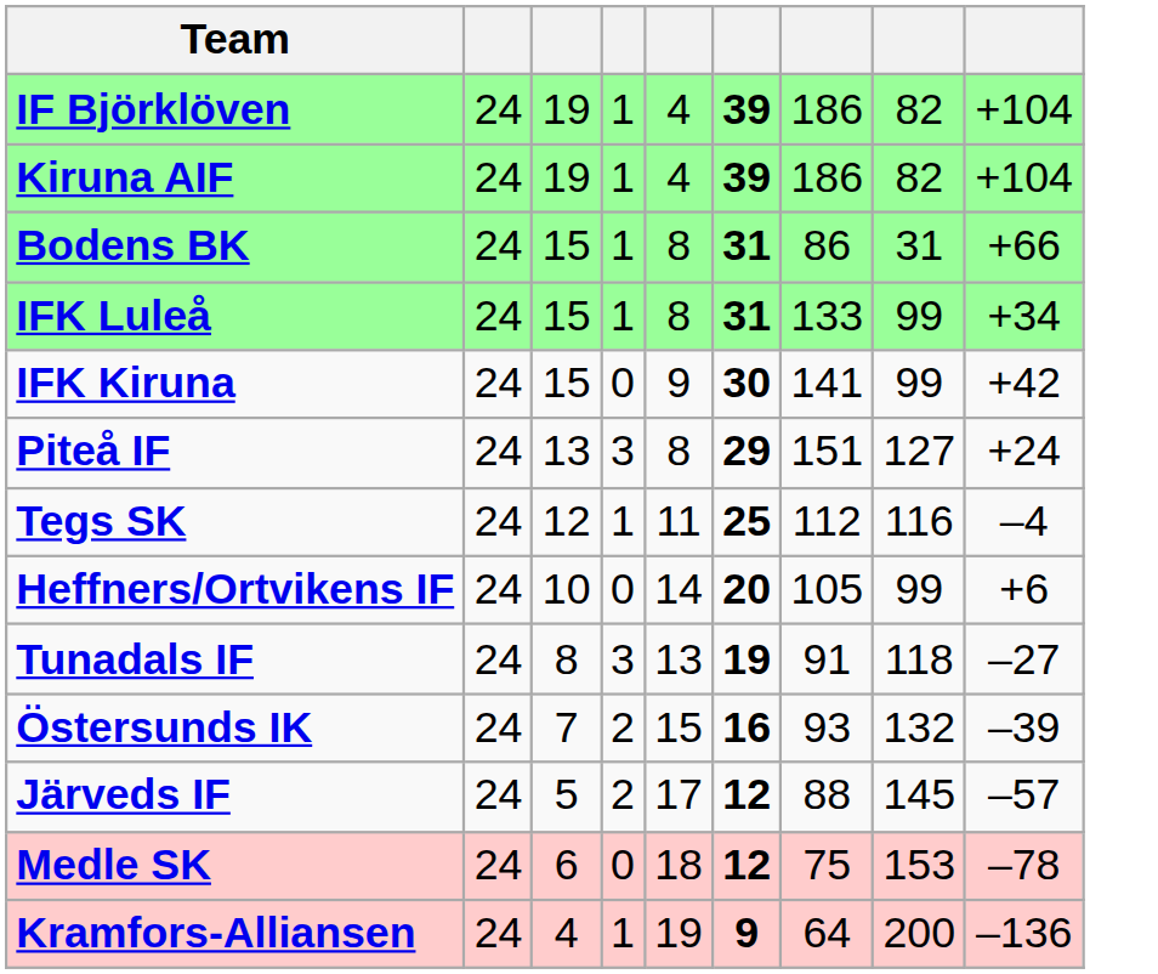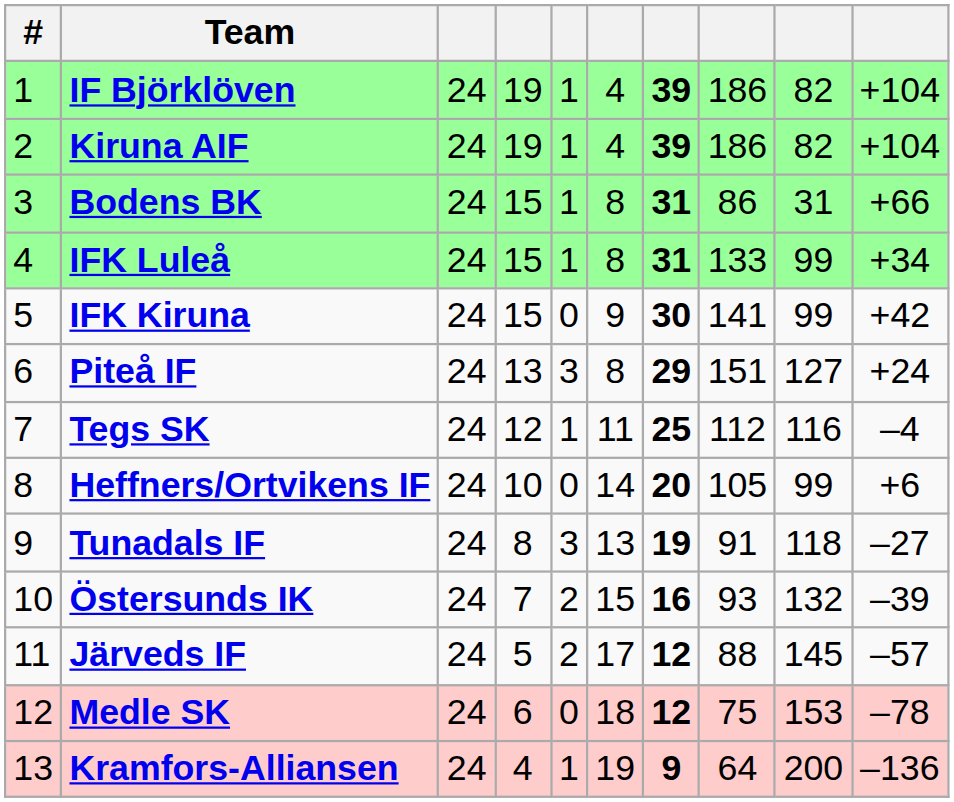+ column: # | 1 | 2 | 3 | 4 | 5 | 6 | 7 | 8 | 9 | 10 | 11 | 12 | 13
